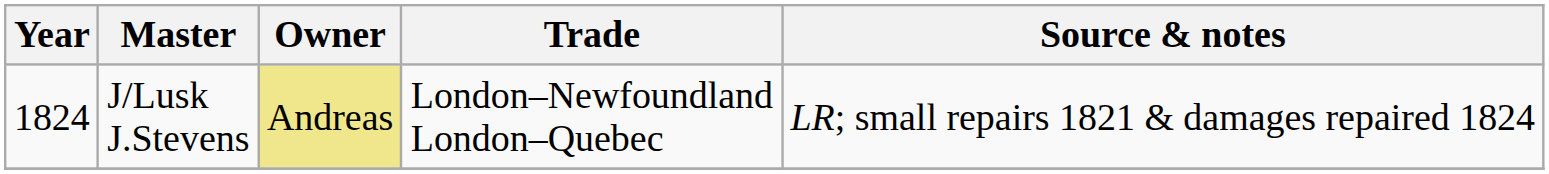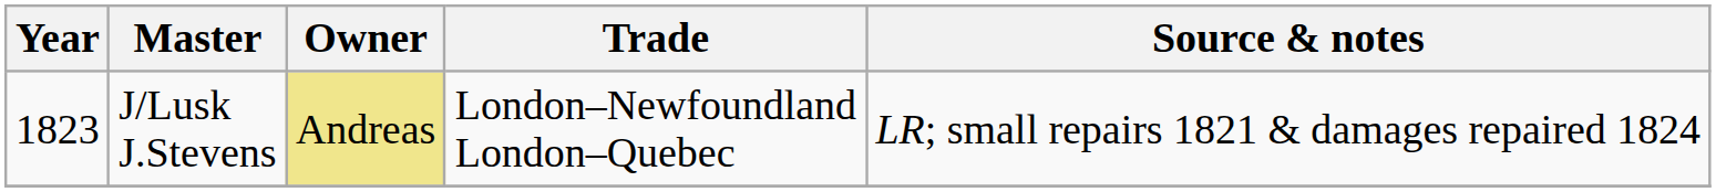J/Lusk J.Stevens | Year: 1824 -> 1823
